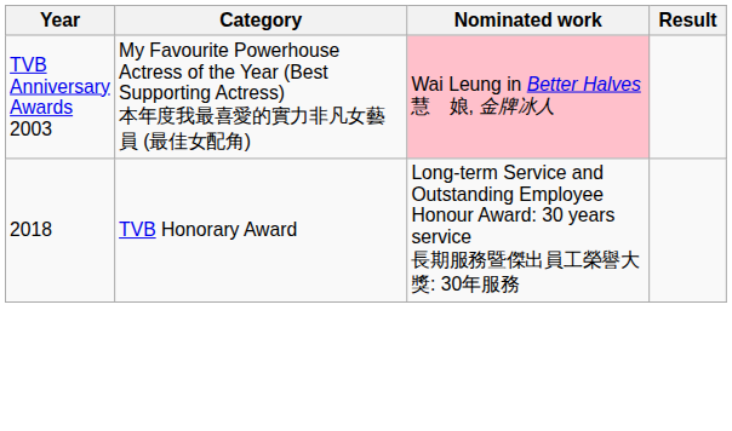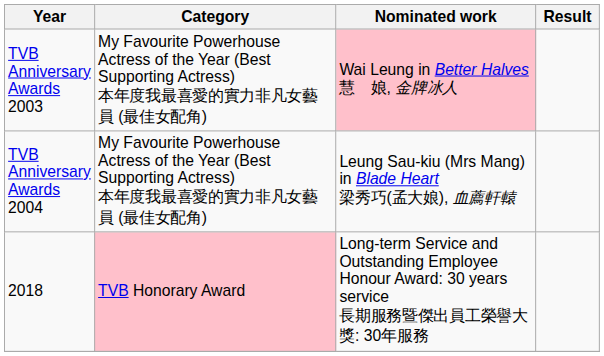+ row: TVB Anniversary Awards 2004 | My Favourite Powerhouse Actress of the Year (Best Supporting Actress) 本年度我最喜愛的實力非凡女藝員 (最佳女配角) | Leung Sau-kiu (Mrs Mang) in Blade Heart 梁秀巧(孟大娘), 血薦軒轅
2018 | Category: no background -> pink background
